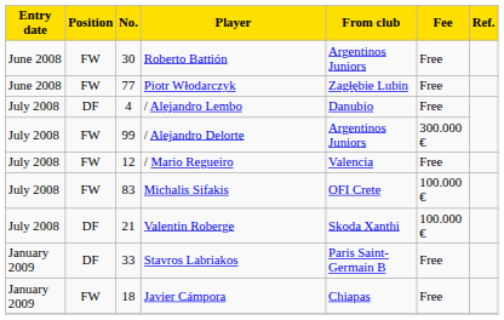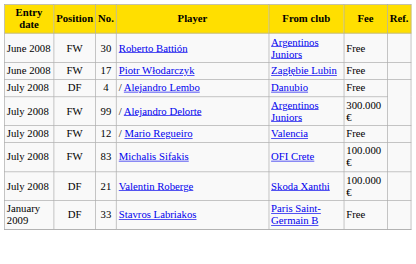Piotr Włodarczyk | No.: 77 -> 17
- row: January 2009 | FW | 18 | Javier Cámpora | Chiapas | Free
